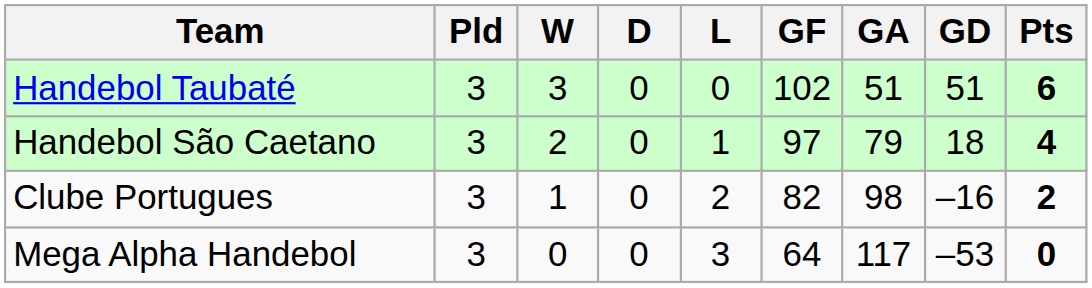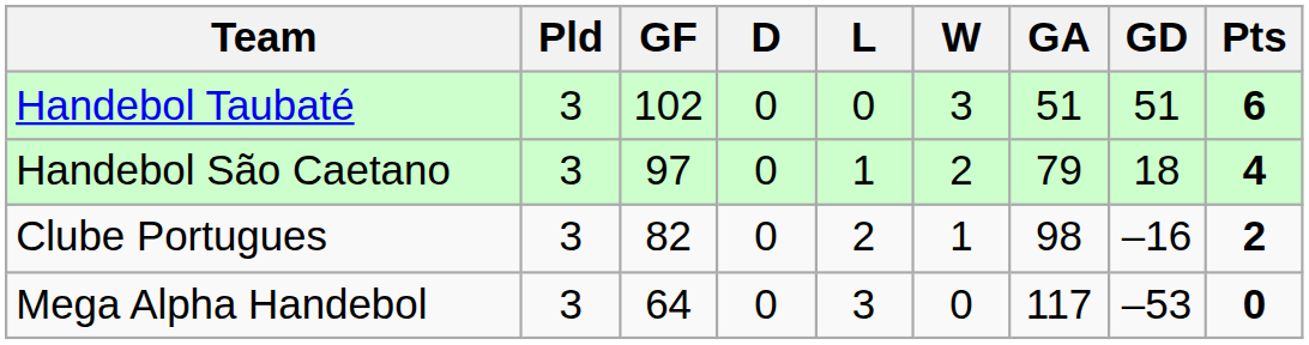columns swapped: W <-> GF
